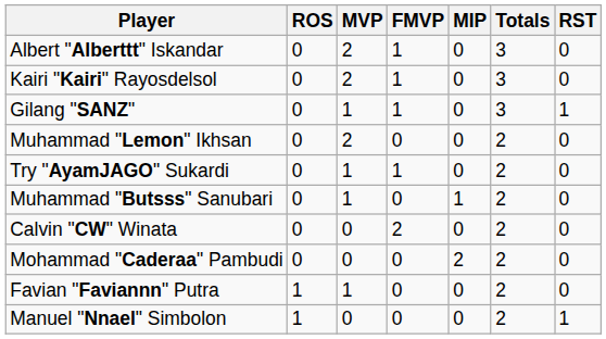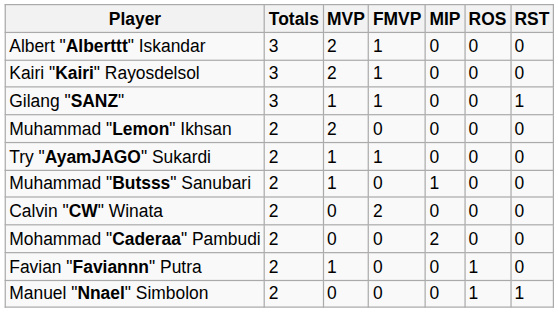columns swapped: Totals <-> ROS
